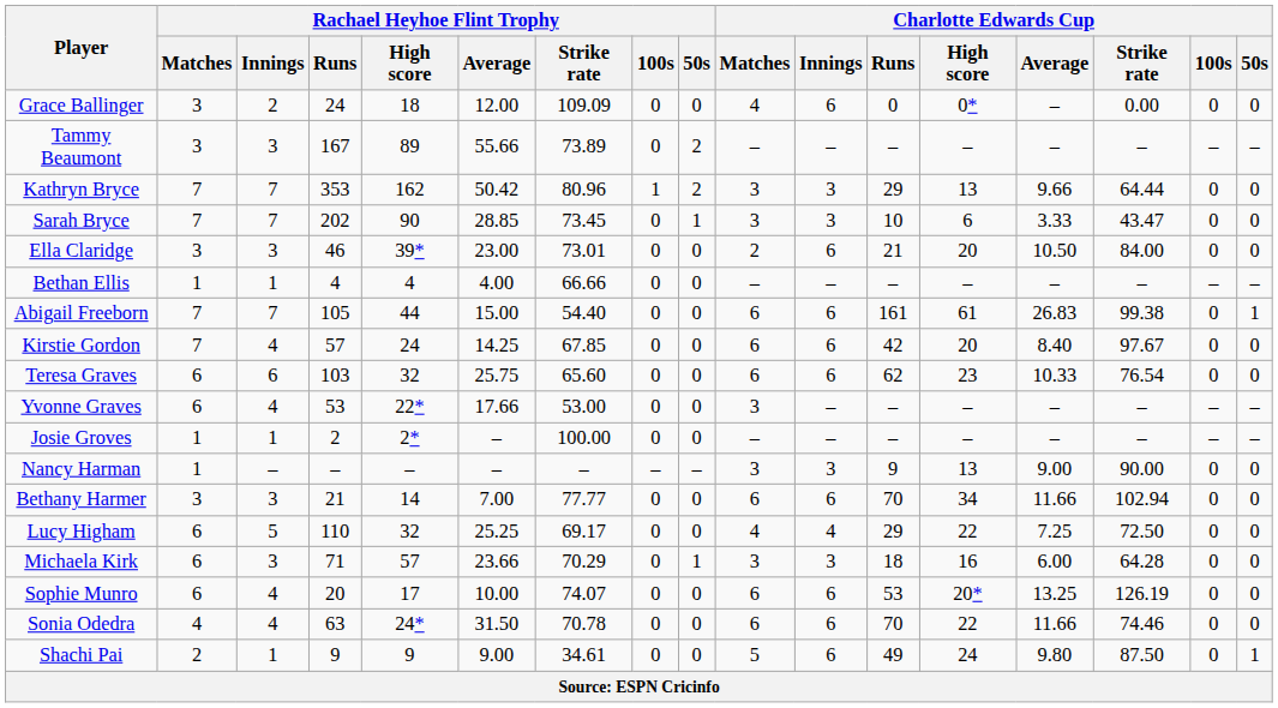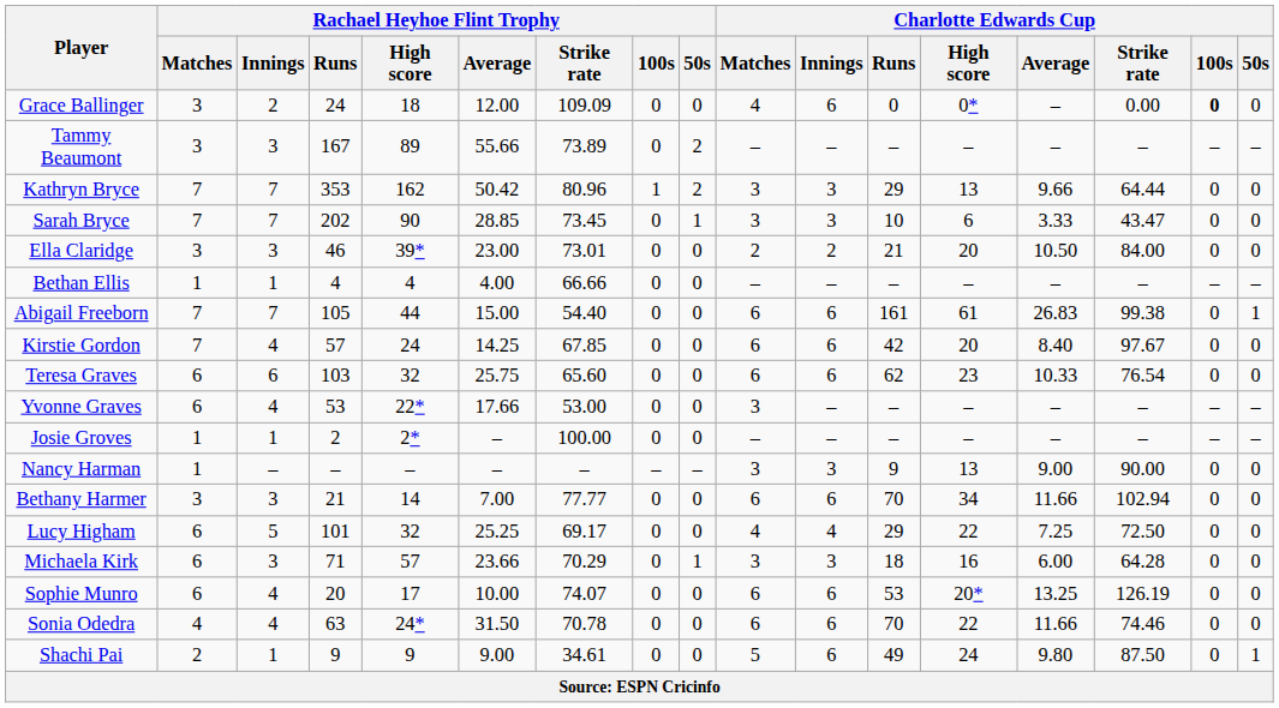Grace Ballinger | Charlotte Edwards Cup / 100s: normal -> bold
Ella Claridge | Charlotte Edwards Cup / Innings: 6 -> 2
Lucy Higham | Rachael Heyhoe Flint Trophy / Runs: 110 -> 101
